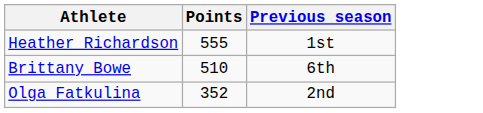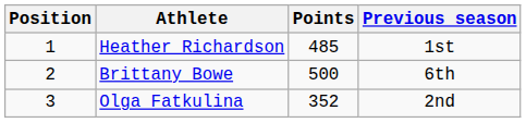+ column: Position | 1 | 2 | 3
Heather Richardson | Points: 555 -> 485
Brittany Bowe | Points: 510 -> 500
